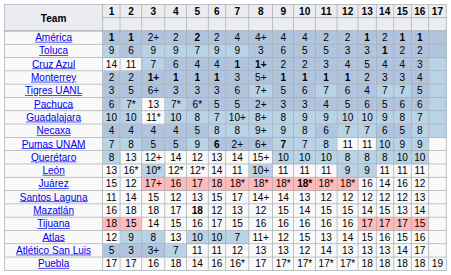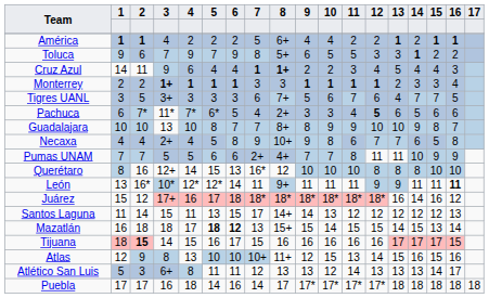América | 3: 2+ -> 4
América | 5: bold -> normal
América | 7: 4 -> 5
América | 8: 4+ -> 6+
Toluca | 3: 9 -> 7
Toluca | 7: 9 -> 8
Toluca | 8: 3 -> 5+
Cruz Azul | 3: 7 -> 9
Monterrey | 8: 5+ -> 3
Tigres UANL | 3: 6+ -> 3+
Pachuca | 3: 13 -> 11*
Pachuca | 7: 5 -> 4
Pachuca | 12: normal -> bold
Guadalajara | 3: 11* -> 13
Guadalajara | 7: 10+ -> 7
Necaxa | 3: 4 -> 2+
Necaxa | 7: 8 -> 9
Necaxa | 8: 9+ -> 10+
Pumas UNAM | 2: 8 -> 7
Pumas UNAM | 5: 9 -> 6
Pumas UNAM | 6: bold -> normal
Pumas UNAM | 8: 6+ -> 4+
Pumas UNAM | 9: bold -> normal
Querétaro | 2: 13 -> 16
Querétaro | 5: 12 -> 15
Querétaro | 7: 14 -> 16*
Querétaro | 8: 15+ -> 12
León | 8: 10+ -> 9+
León | 16: normal -> bold
Juárez | 10: bold -> normal
Santos Laguna | 4: 12 -> 11
Mazatlán | 6: normal -> bold
Mazatlán | 8: 12 -> 15+
Tijuana | 2: normal -> bold
Atlas | 7: 7 -> 10+
Atlético San Luis | 3: 3+ -> 6+
Atlético San Luis | 4: 7 -> 8
Puebla | 7: 16* -> 14
Puebla | 17: 19 -> 18
